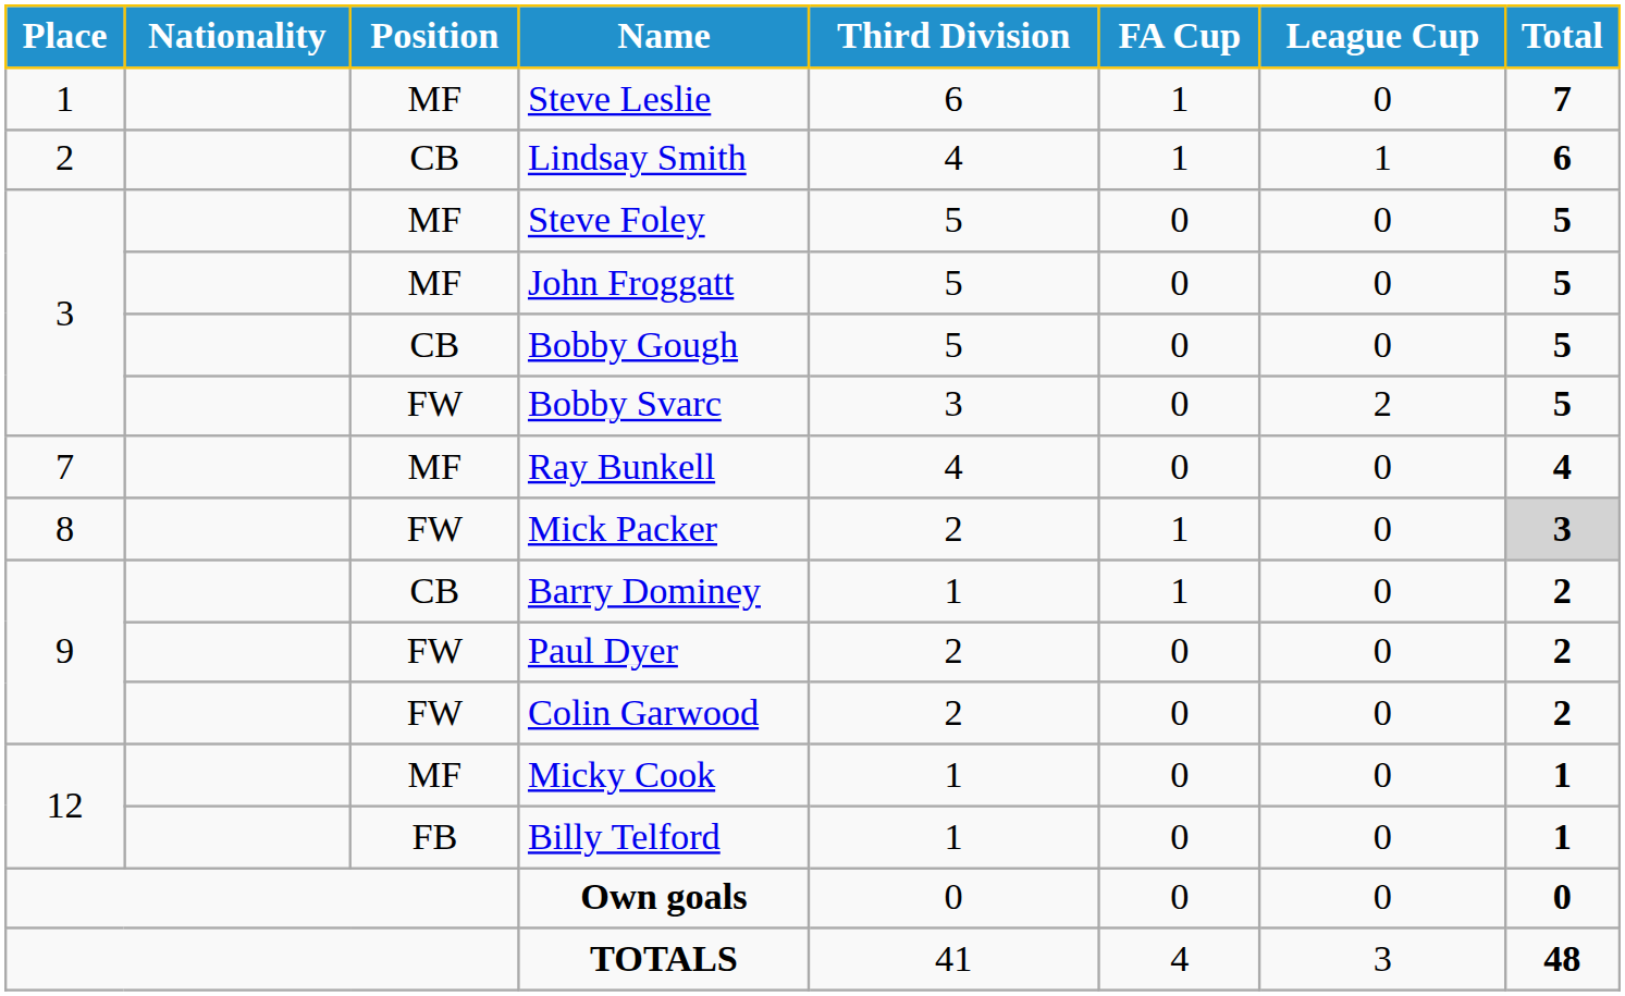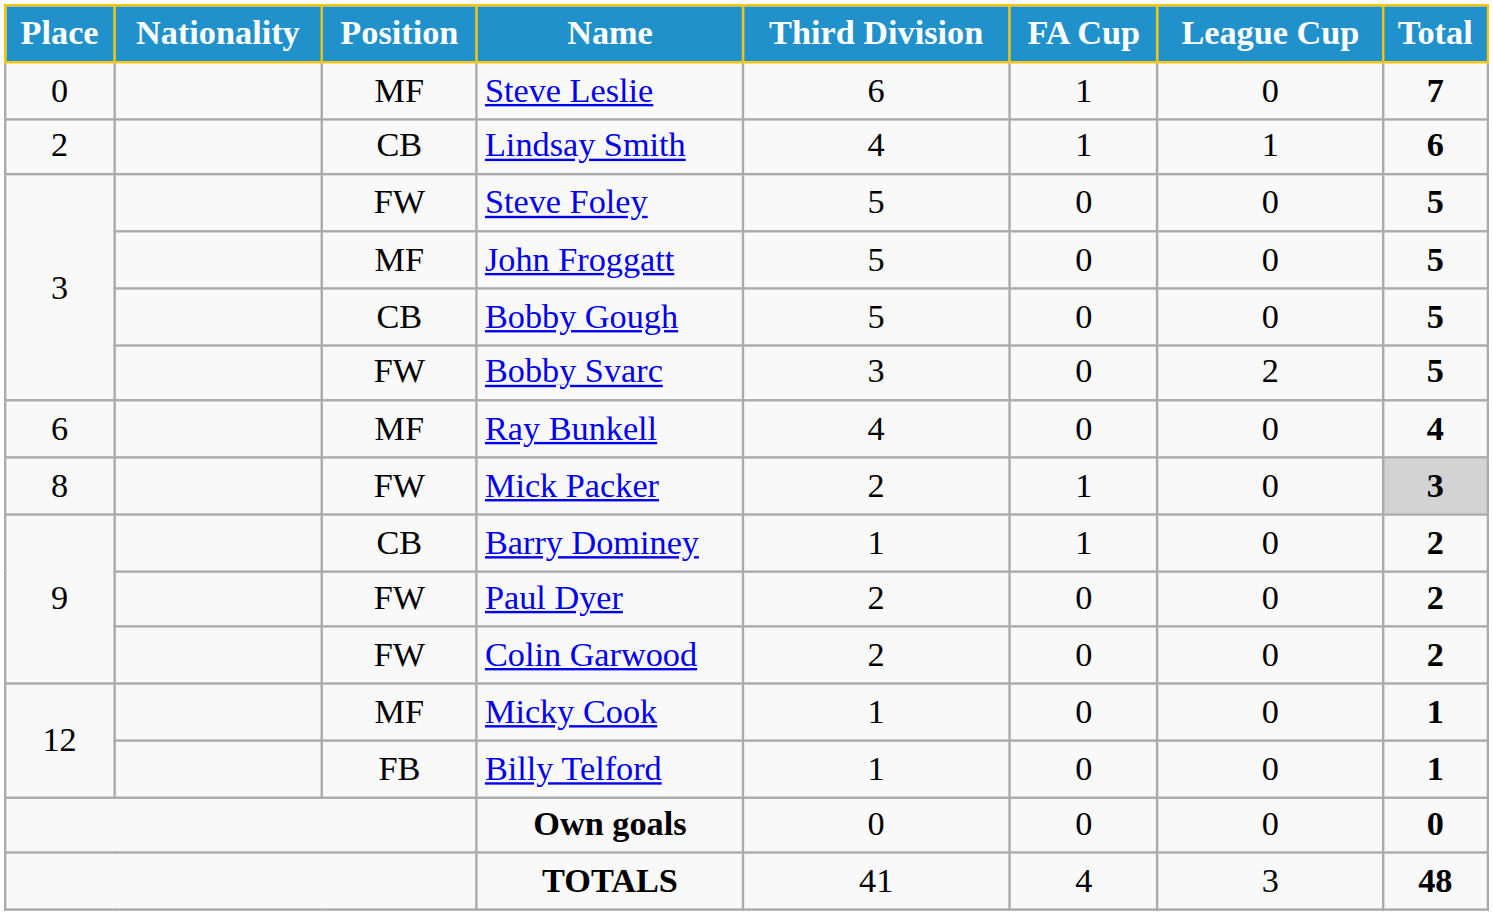Steve Leslie | Place: 1 -> 0
Steve Foley | Position: MF -> FW
Ray Bunkell | Place: 7 -> 6
